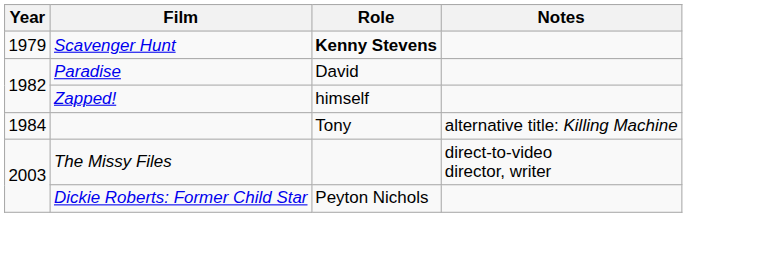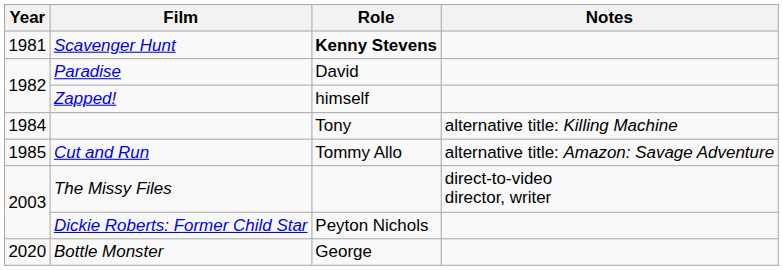Scavenger Hunt | Year: 1979 -> 1981
+ row: 1985 | Cut and Run | Tommy Allo | alternative title: Amazon: Savage Adventure
+ row: 2020 | Bottle Monster | George
